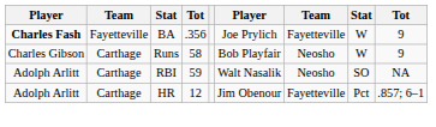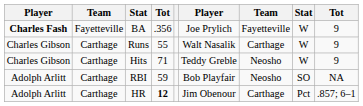Runs | column 4: 58 -> 55
Runs | column 6: Bob Playfair -> Walt Nasalik
Runs | column 7: Neosho -> Carthage
+ row: Charles Gibson | Carthage | Hits | 71 | Teddy Greble | Neosho | W | 9
RBI | column 6: Walt Nasalik -> Bob Playfair
HR | column 4: normal -> bold
HR | column 7: Fayetteville -> Carthage
